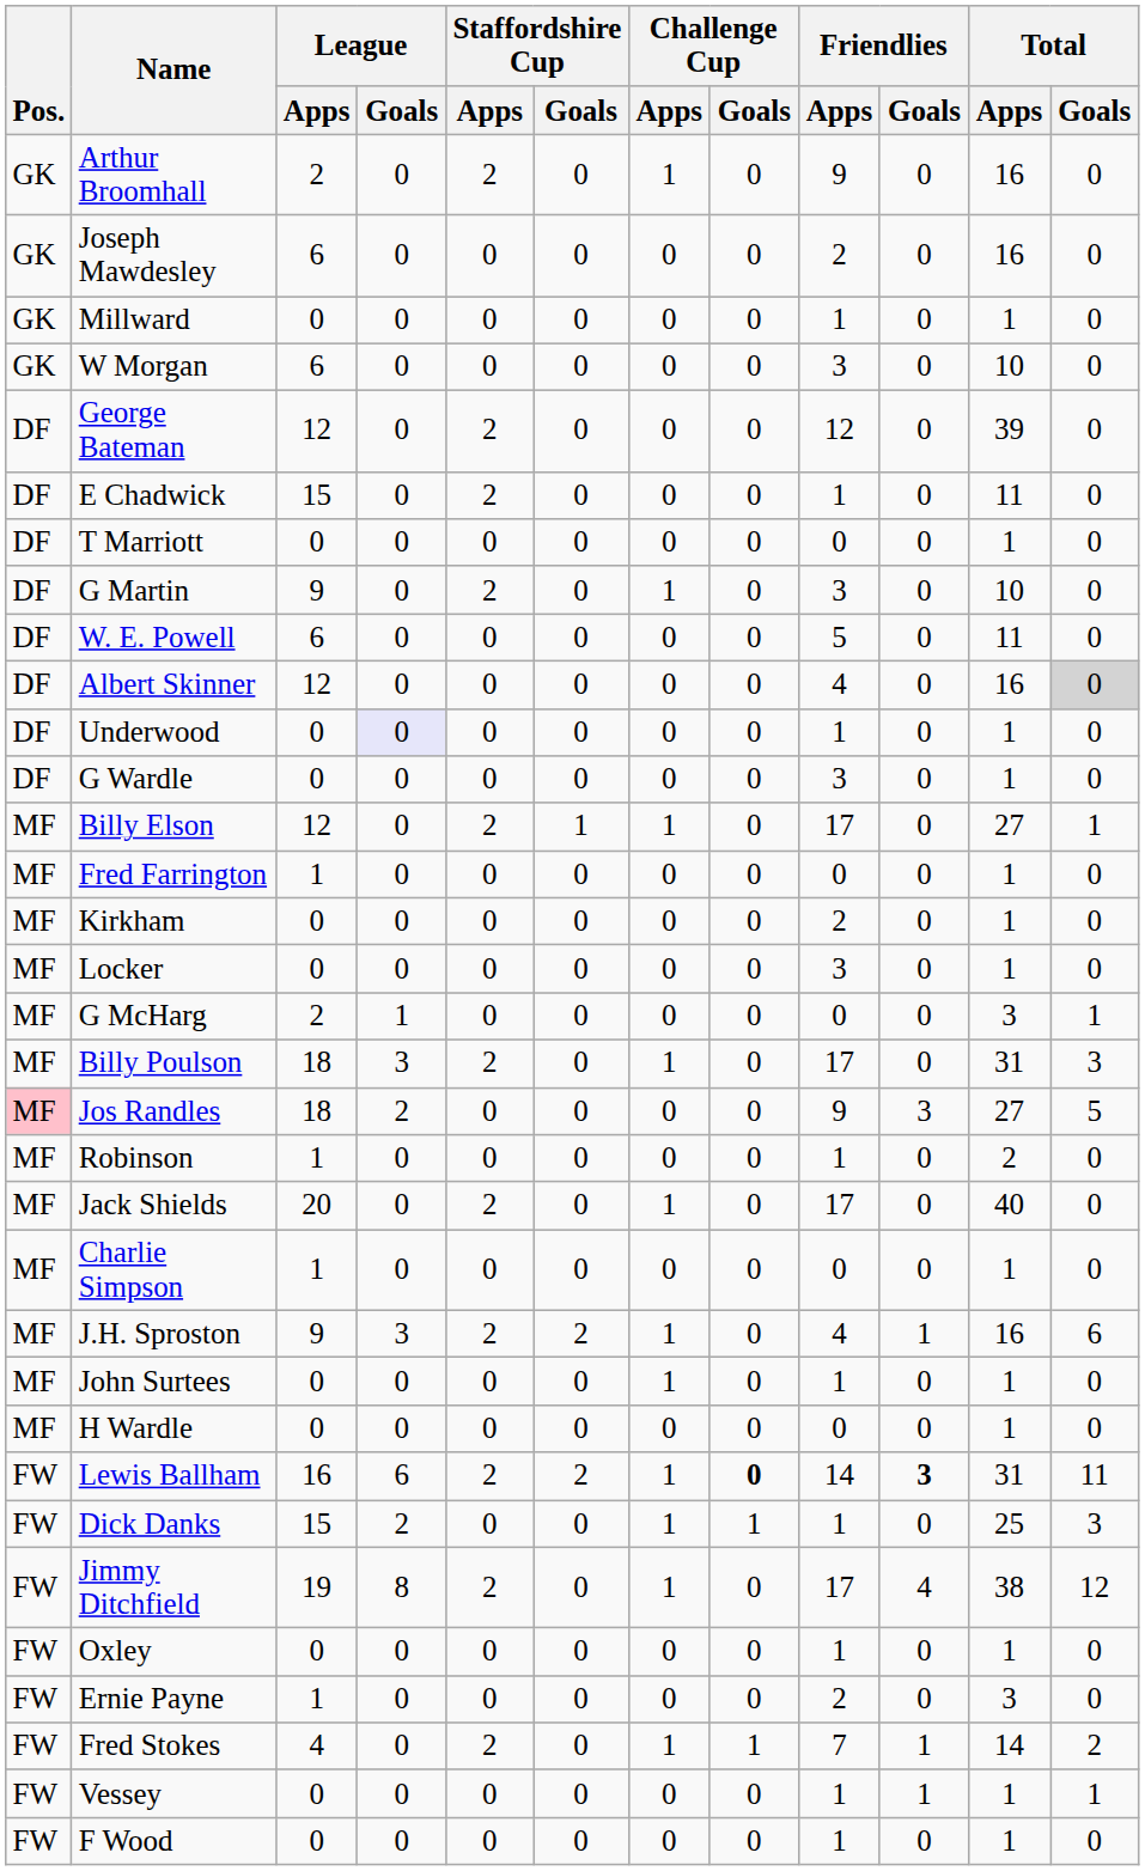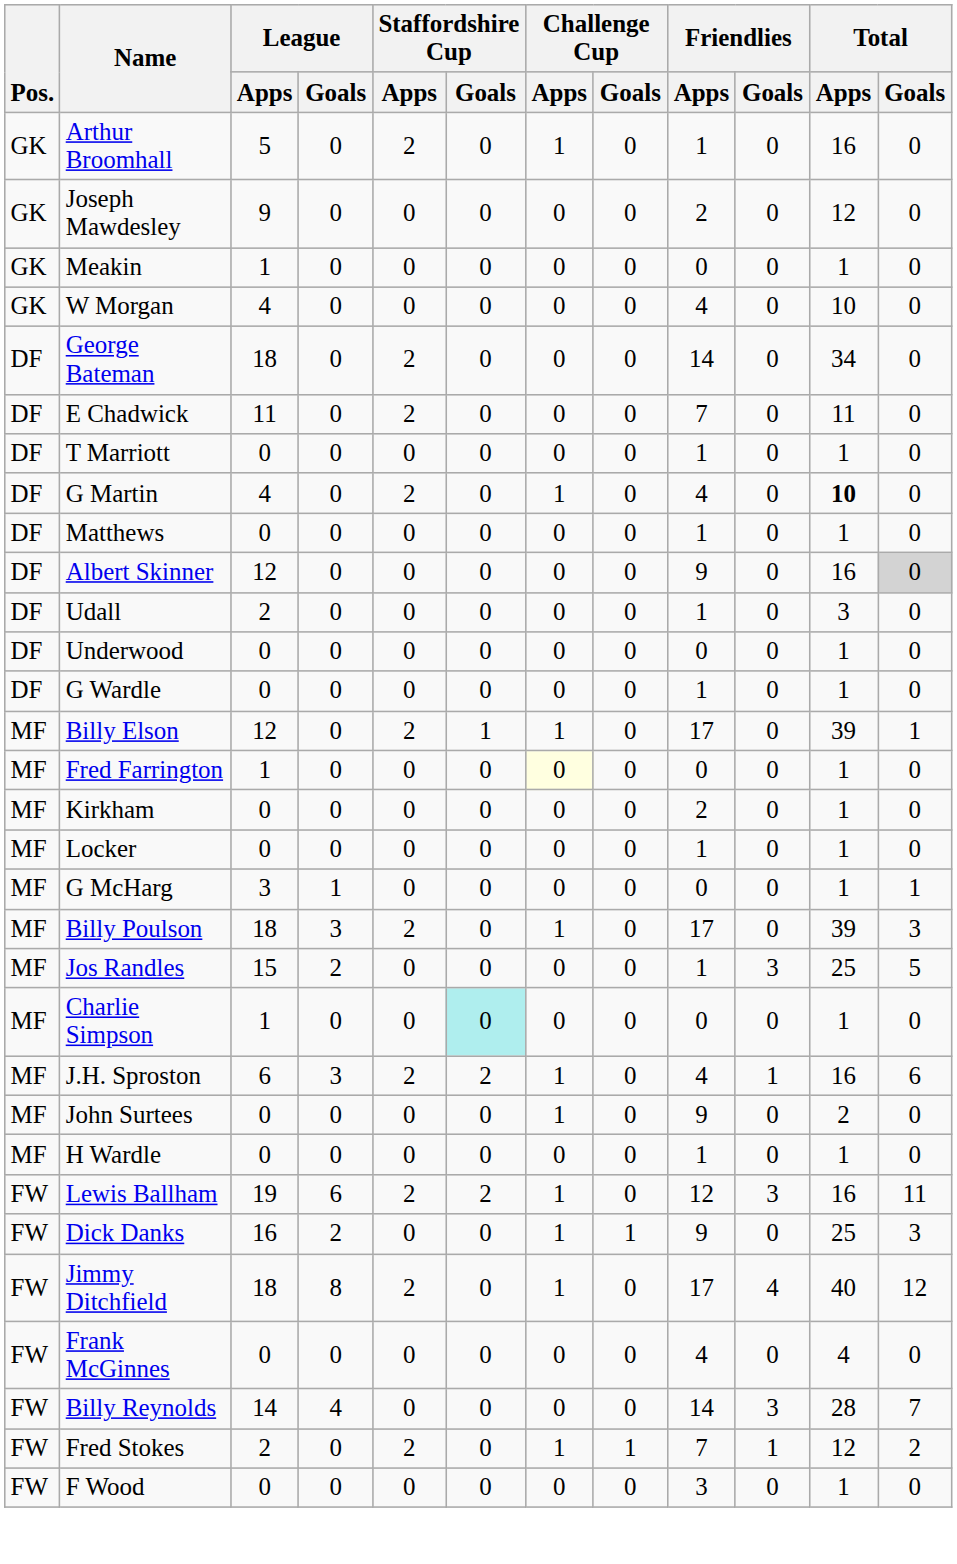Arthur Broomhall | League / Apps: 2 -> 5
Arthur Broomhall | Friendlies / Apps: 9 -> 1
Joseph Mawdesley | League / Apps: 6 -> 9
Joseph Mawdesley | Total / Apps: 16 -> 12
+ row: GK | Meakin | 1 | 0 | 0 | 0 | 0 | 0 | 0 | 0 | 1 | 0
- row: GK | Millward | 0 | 0 | 0 | 0 | 0 | 0 | 1 | 0 | 1 | 0
W Morgan | League / Apps: 6 -> 4
W Morgan | Friendlies / Apps: 3 -> 4
George Bateman | League / Apps: 12 -> 18
George Bateman | Friendlies / Apps: 12 -> 14
George Bateman | Total / Apps: 39 -> 34
E Chadwick | League / Apps: 15 -> 11
E Chadwick | Friendlies / Apps: 1 -> 7
T Marriott | Friendlies / Apps: 0 -> 1
G Martin | League / Apps: 9 -> 4
G Martin | Friendlies / Apps: 3 -> 4
G Martin | Total / Apps: normal -> bold
+ row: DF | Matthews | 0 | 0 | 0 | 0 | 0 | 0 | 1 | 0 | 1 | 0
- row: DF | W. E. Powell | 6 | 0 | 0 | 0 | 0 | 0 | 5 | 0 | 11 | 0
Albert Skinner | Friendlies / Apps: 4 -> 9
+ row: DF | Udall | 2 | 0 | 0 | 0 | 0 | 0 | 1 | 0 | 3 | 0
Underwood | League / Goals: lavender background -> no background
Underwood | Friendlies / Apps: 1 -> 0
G Wardle | Friendlies / Apps: 3 -> 1
Billy Elson | Total / Apps: 27 -> 39
Fred Farrington | Challenge Cup / Apps: no background -> lightyellow background
Locker | Friendlies / Apps: 3 -> 1
G McHarg | League / Apps: 2 -> 3
G McHarg | Total / Apps: 3 -> 1
Billy Poulson | Total / Apps: 31 -> 39
Jos Randles | Pos.: pink background -> no background
Jos Randles | League / Apps: 18 -> 15
Jos Randles | Friendlies / Apps: 9 -> 1
Jos Randles | Total / Apps: 27 -> 25
- row: MF | Robinson | 1 | 0 | 0 | 0 | 0 | 0 | 1 | 0 | 2 | 0
- row: MF | Jack Shields | 20 | 0 | 2 | 0 | 1 | 0 | 17 | 0 | 40 | 0
Charlie Simpson | Staffordshire Cup / Goals: no background -> paleturquoise background
J.H. Sproston | League / Apps: 9 -> 6
John Surtees | Friendlies / Apps: 1 -> 9
John Surtees | Total / Apps: 1 -> 2
H Wardle | Friendlies / Apps: 0 -> 1
Lewis Ballham | League / Apps: 16 -> 19
Lewis Ballham | Challenge Cup / Goals: bold -> normal
Lewis Ballham | Friendlies / Apps: 14 -> 12
Lewis Ballham | Friendlies / Goals: bold -> normal
Lewis Ballham | Total / Apps: 31 -> 16
Dick Danks | League / Apps: 15 -> 16
Dick Danks | Friendlies / Apps: 1 -> 9
Jimmy Ditchfield | League / Apps: 19 -> 18
Jimmy Ditchfield | Total / Apps: 38 -> 40
+ row: FW | Frank McGinnes | 0 | 0 | 0 | 0 | 0 | 0 | 4 | 0 | 4 | 0
- row: FW | Oxley | 0 | 0 | 0 | 0 | 0 | 0 | 1 | 0 | 1 | 0
- row: FW | Ernie Payne | 1 | 0 | 0 | 0 | 0 | 0 | 2 | 0 | 3 | 0
+ row: FW | Billy Reynolds | 14 | 4 | 0 | 0 | 0 | 0 | 14 | 3 | 28 | 7
Fred Stokes | League / Apps: 4 -> 2
Fred Stokes | Total / Apps: 14 -> 12
- row: FW | Vessey | 0 | 0 | 0 | 0 | 0 | 0 | 1 | 1 | 1 | 1
F Wood | Friendlies / Apps: 1 -> 3
